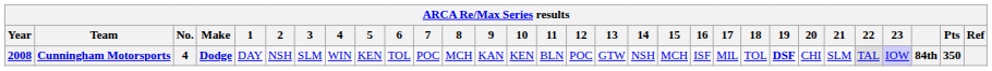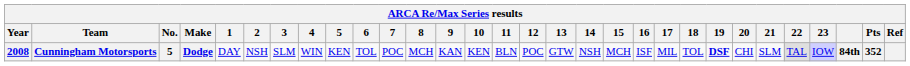Cunningham Motorsports | No.: 4 -> 5
Cunningham Motorsports | Pts: 350 -> 352
